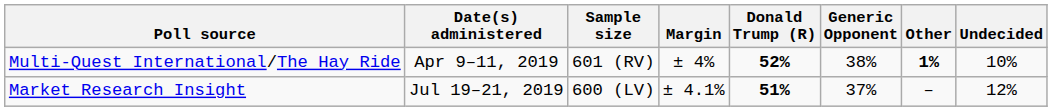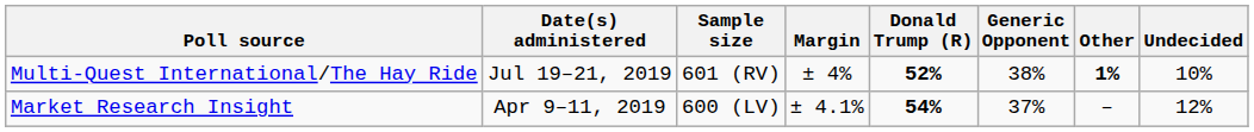Multi-Quest International/The Hay Ride | Date(s) administered: Apr 9–11, 2019 -> Jul 19–21, 2019
Market Research Insight | Date(s) administered: Jul 19–21, 2019 -> Apr 9–11, 2019
Market Research Insight | Donald Trump (R): 51% -> 54%
